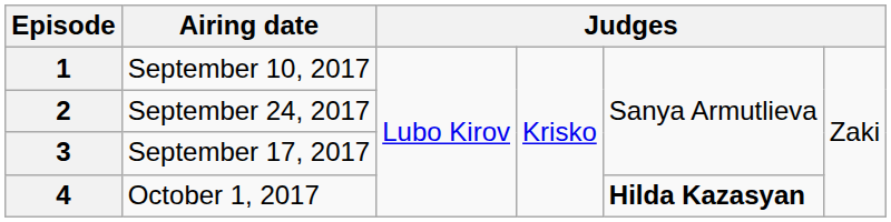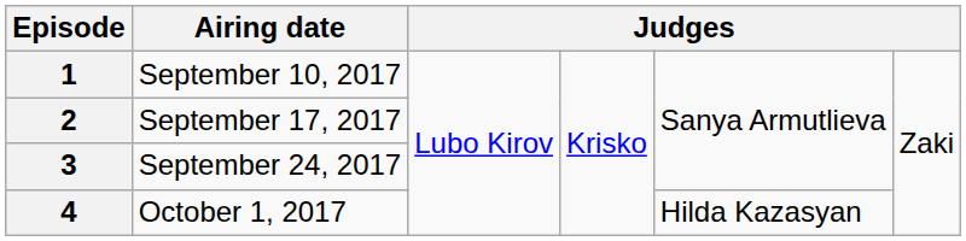2 | Airing date: September 24, 2017 -> September 17, 2017
3 | Airing date: September 17, 2017 -> September 24, 2017
4 | column 5: bold -> normal
